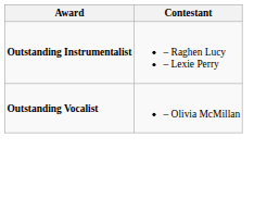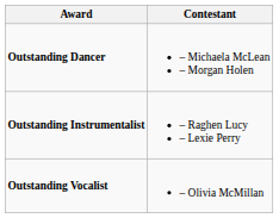+ row: Outstanding Dancer | – Michaela McLean – Morgan Holen
